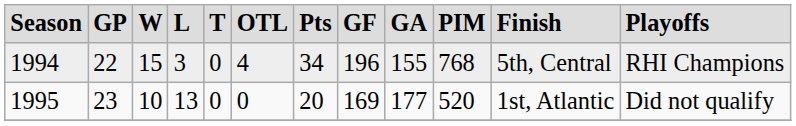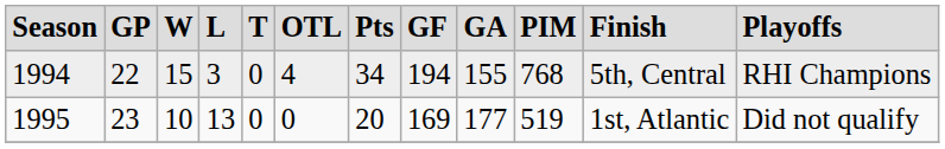1994 | column 8: 196 -> 194
1995 | column 10: 520 -> 519
